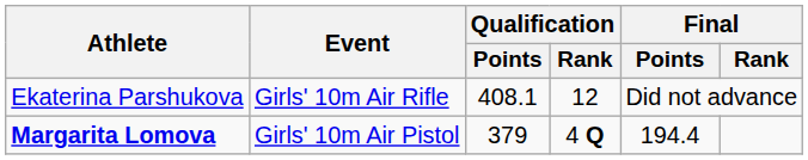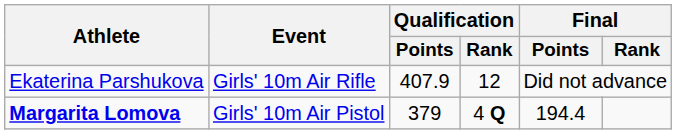Ekaterina Parshukova | Qualification / Points: 408.1 -> 407.9
